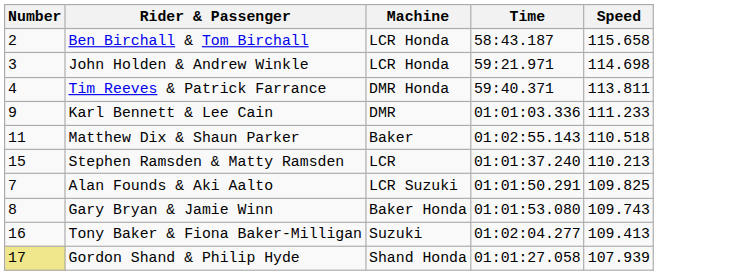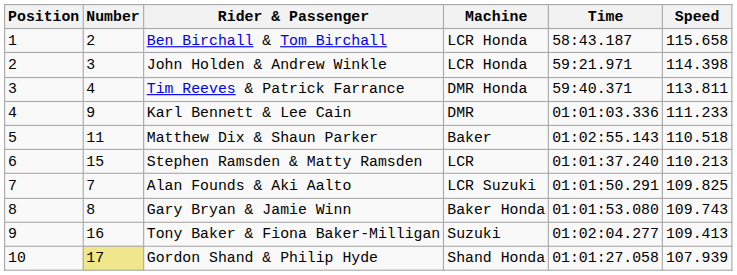+ column: Position | 1 | 2 | 3 | 4 | 5 | 6 | 7 | 8 | 9 | 10
John Holden & Andrew Winkle | Speed: 114.698 -> 114.398
